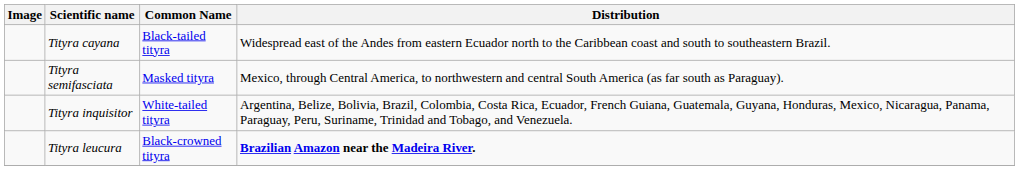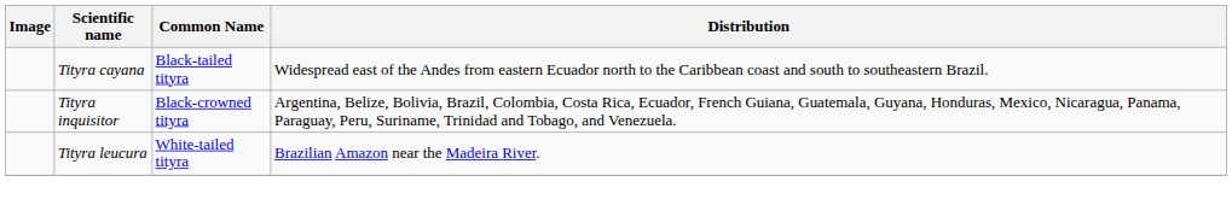- row: Tityra semifasciata | Masked tityra | Mexico, through Central America, to northwestern and central South America (as far south as Paraguay).
Tityra inquisitor | Common Name: White-tailed tityra -> Black-crowned tityra
Tityra leucura | Common Name: Black-crowned tityra -> White-tailed tityra
Tityra leucura | Distribution: bold -> normal
